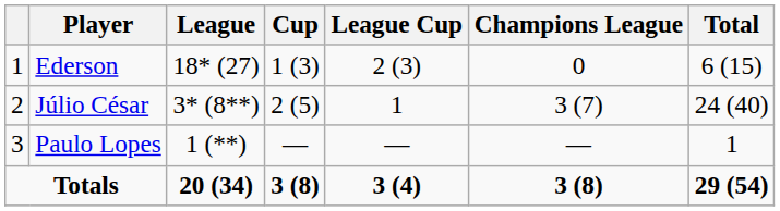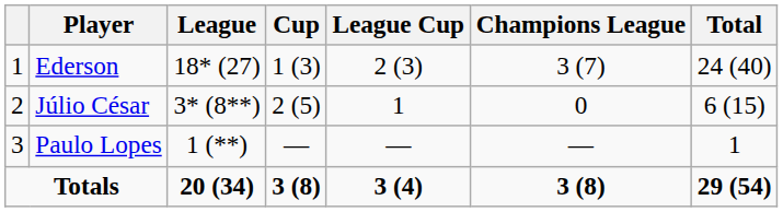Ederson | Champions League: 0 -> 3 (7)
Ederson | Total: 6 (15) -> 24 (40)
Júlio César | Champions League: 3 (7) -> 0
Júlio César | Total: 24 (40) -> 6 (15)
